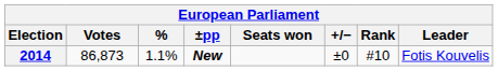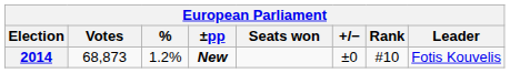2014 | Votes: 86,873 -> 68,873
2014 | %: 1.1% -> 1.2%
